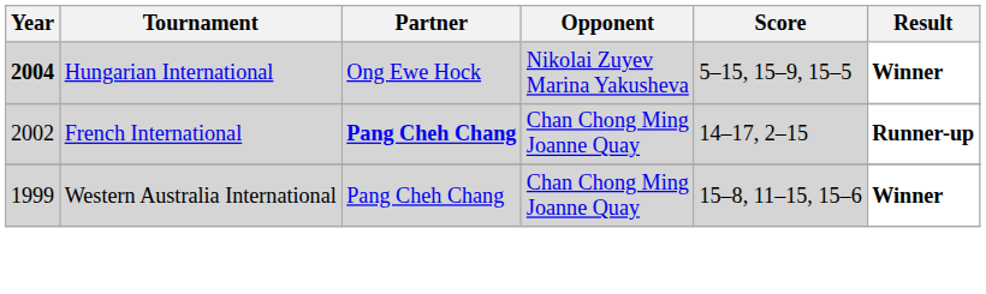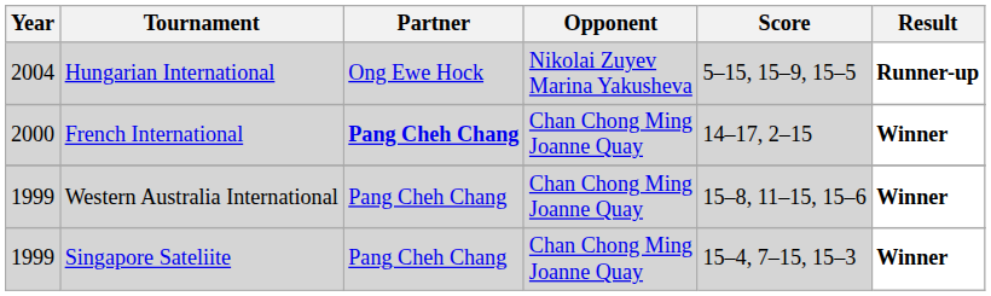Hungarian International | Year: bold -> normal
Hungarian International | Result: Winner -> Runner-up
French International | Year: 2002 -> 2000
French International | Result: Runner-up -> Winner
+ row: 1999 | Singapore Sateliite | Pang Cheh Chang | Chan Chong Ming Joanne Quay | 15–4, 7–15, 15–3 | Winner
